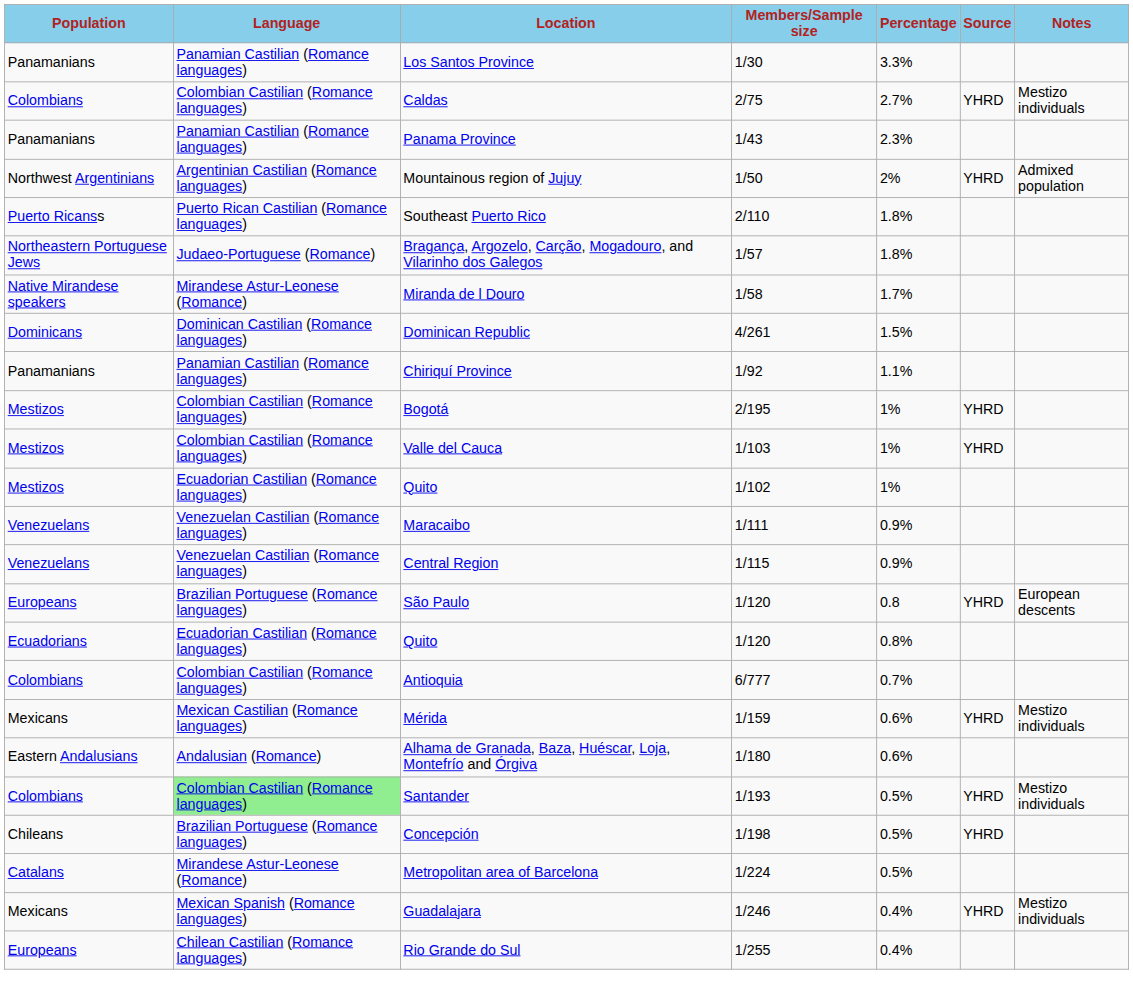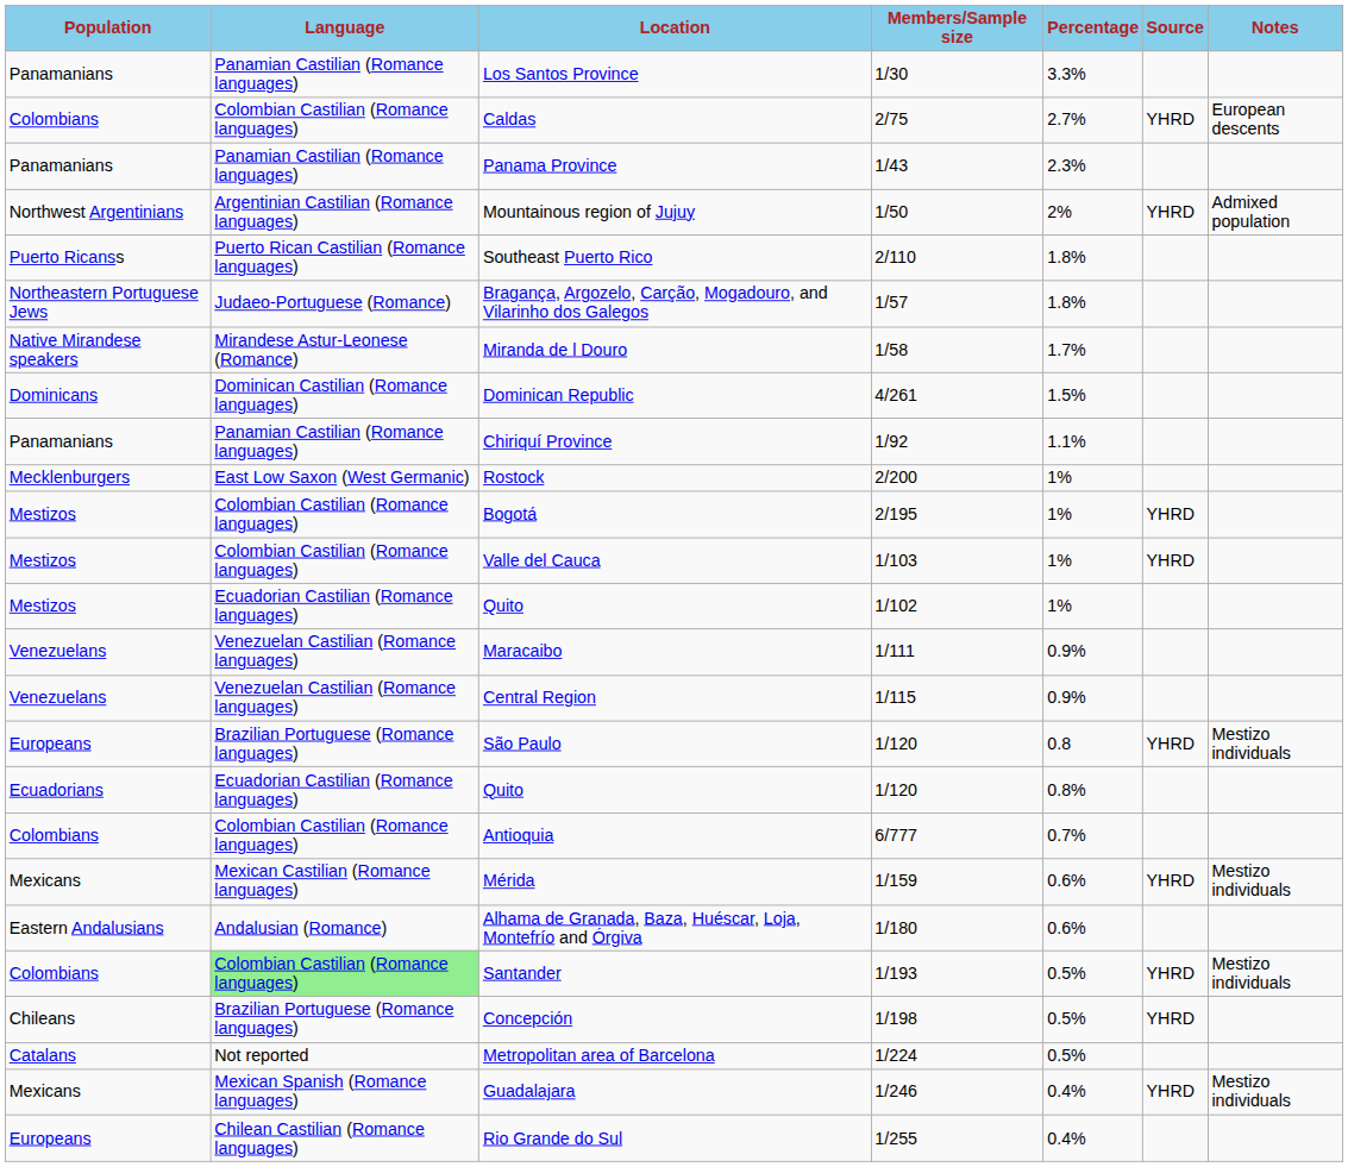Caldas | Notes: Mestizo individuals -> European descents
+ row: Mecklenburgers | East Low Saxon (West Germanic) | Rostock | 2/200 | 1%
São Paulo | Notes: European descents -> Mestizo individuals
Metropolitan area of Barcelona | Language: Mirandese Astur-Leonese (Romance) -> Not reported
